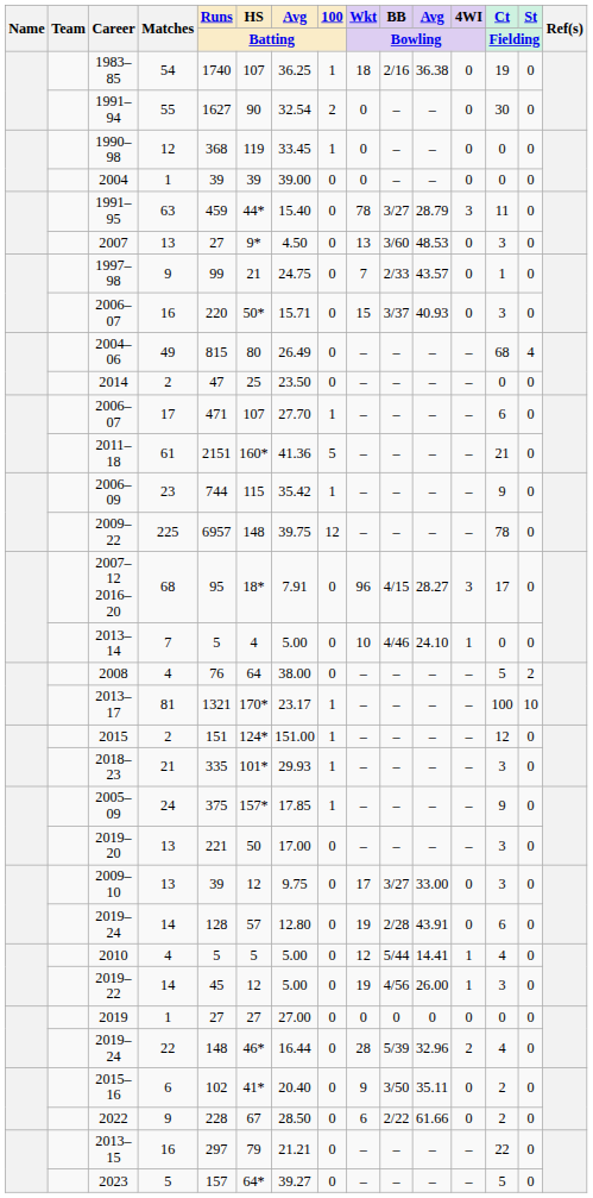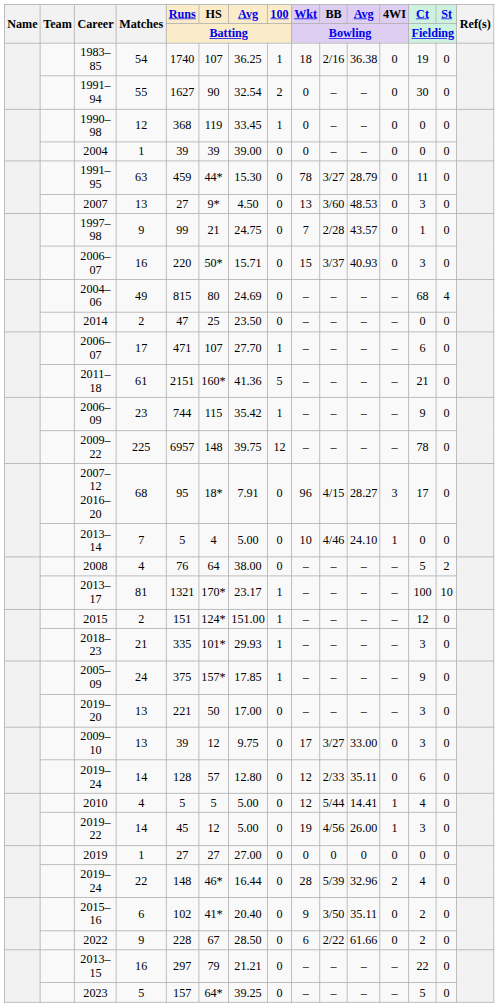1991–95 | Avg / Batting: 15.40 -> 15.30
1991–95 | 4WI / Bowling: 3 -> 0
1997–98 | BB / Bowling: 2/33 -> 2/28
2004–06 | Avg / Batting: 26.49 -> 24.69
2019–24 / 14 | Wkt / Bowling: 19 -> 12
2019–24 / 14 | BB / Bowling: 2/28 -> 2/33
2019–24 / 14 | Avg / Bowling: 43.91 -> 35.11
2023 | Avg / Batting: 39.27 -> 39.25
